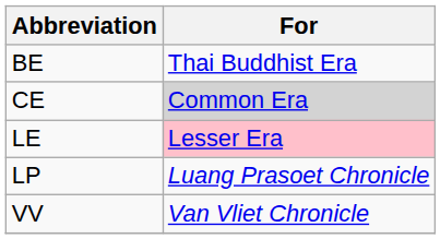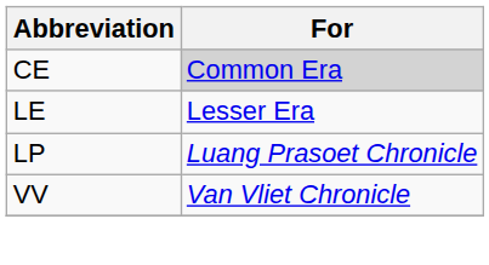- row: BE | Thai Buddhist Era
LE | For: pink background -> no background
